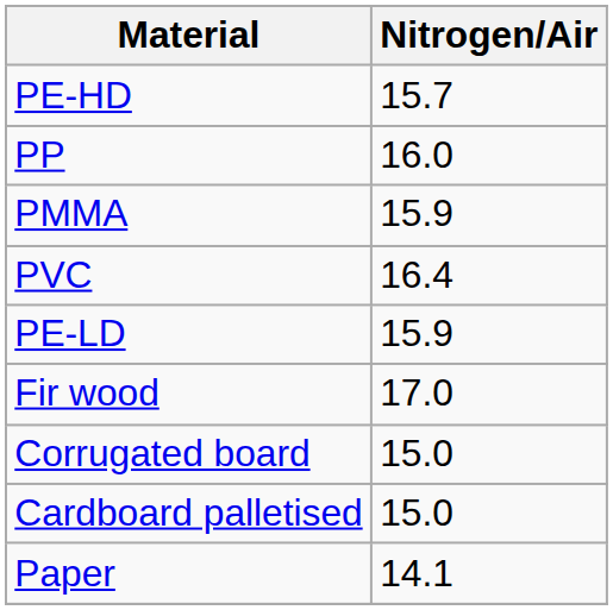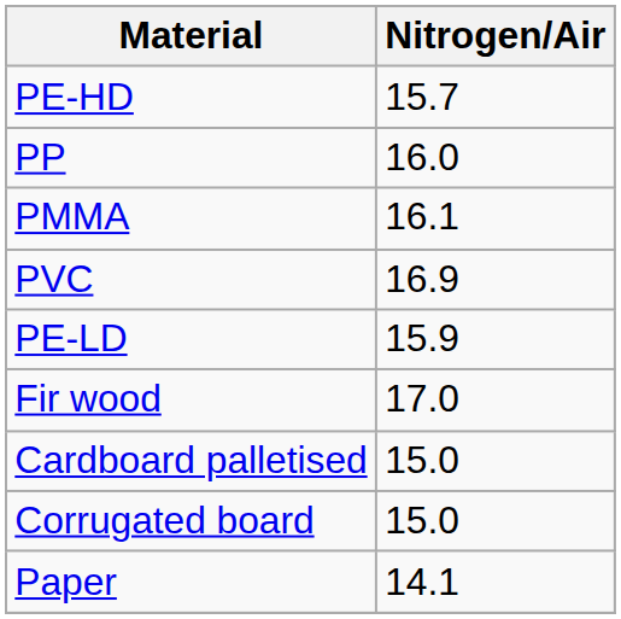PMMA | Nitrogen/Air: 15.9 -> 16.1
PVC | Nitrogen/Air: 16.4 -> 16.9
rows swapped: Corrugated board <-> Cardboard palletised
